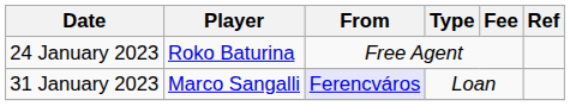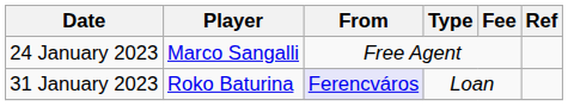24 January 2023 | Player: Roko Baturina -> Marco Sangalli
31 January 2023 | Player: Marco Sangalli -> Roko Baturina
